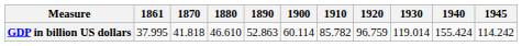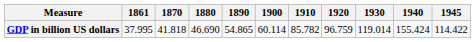GDP in billion US dollars | 1880: 46.610 -> 46.690
GDP in billion US dollars | 1890: 52.863 -> 54.865
GDP in billion US dollars | 1945: 114.242 -> 114.422
